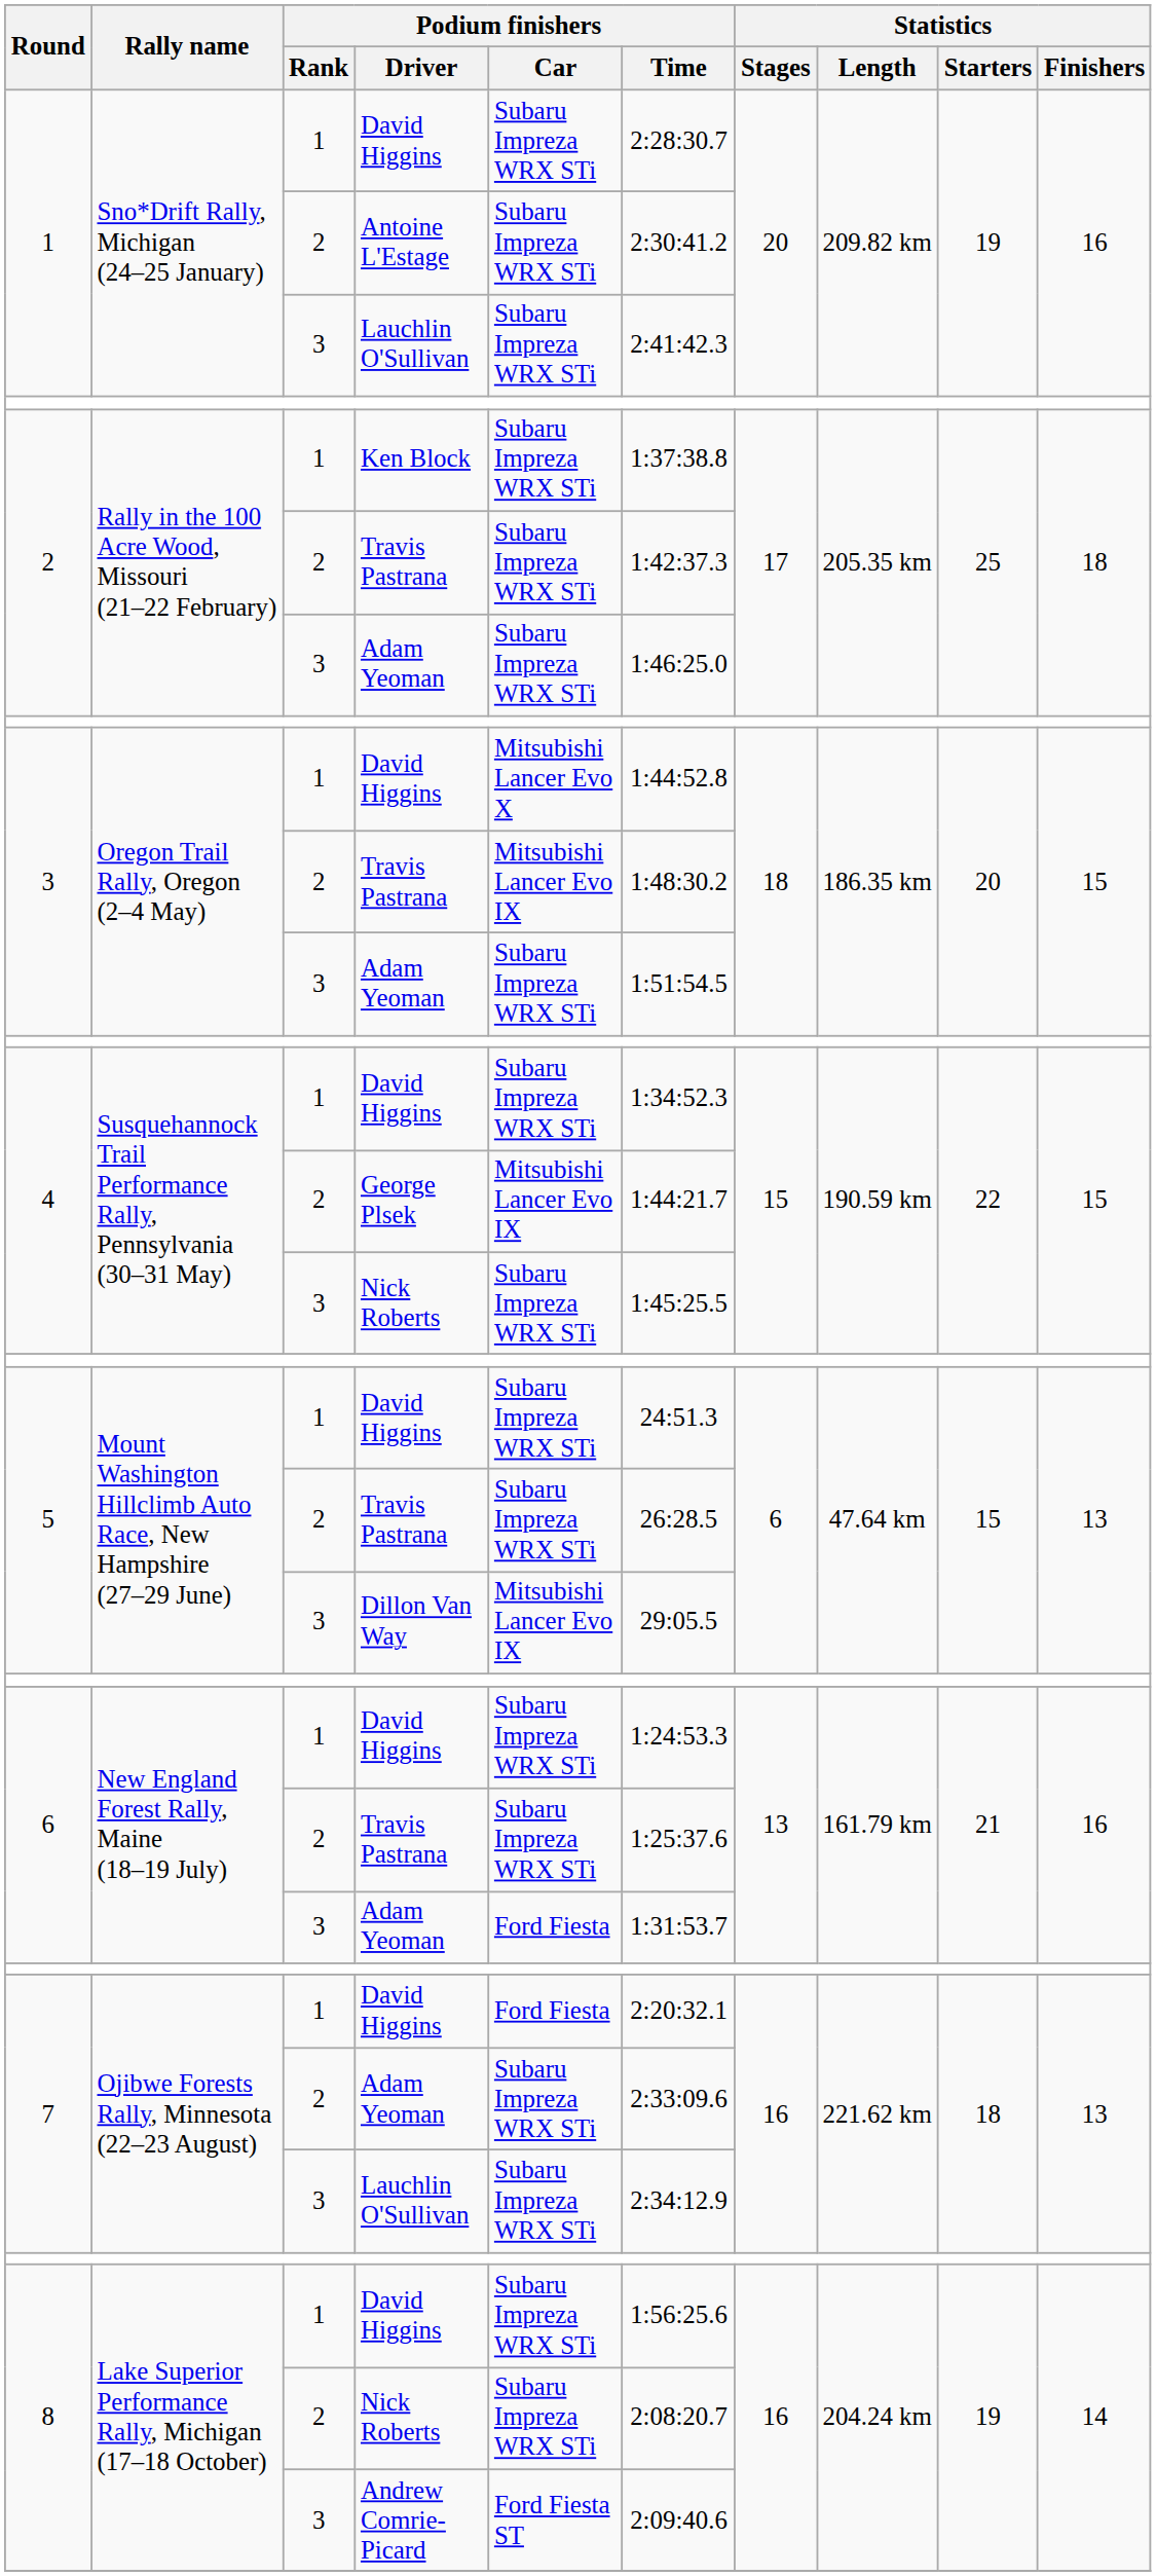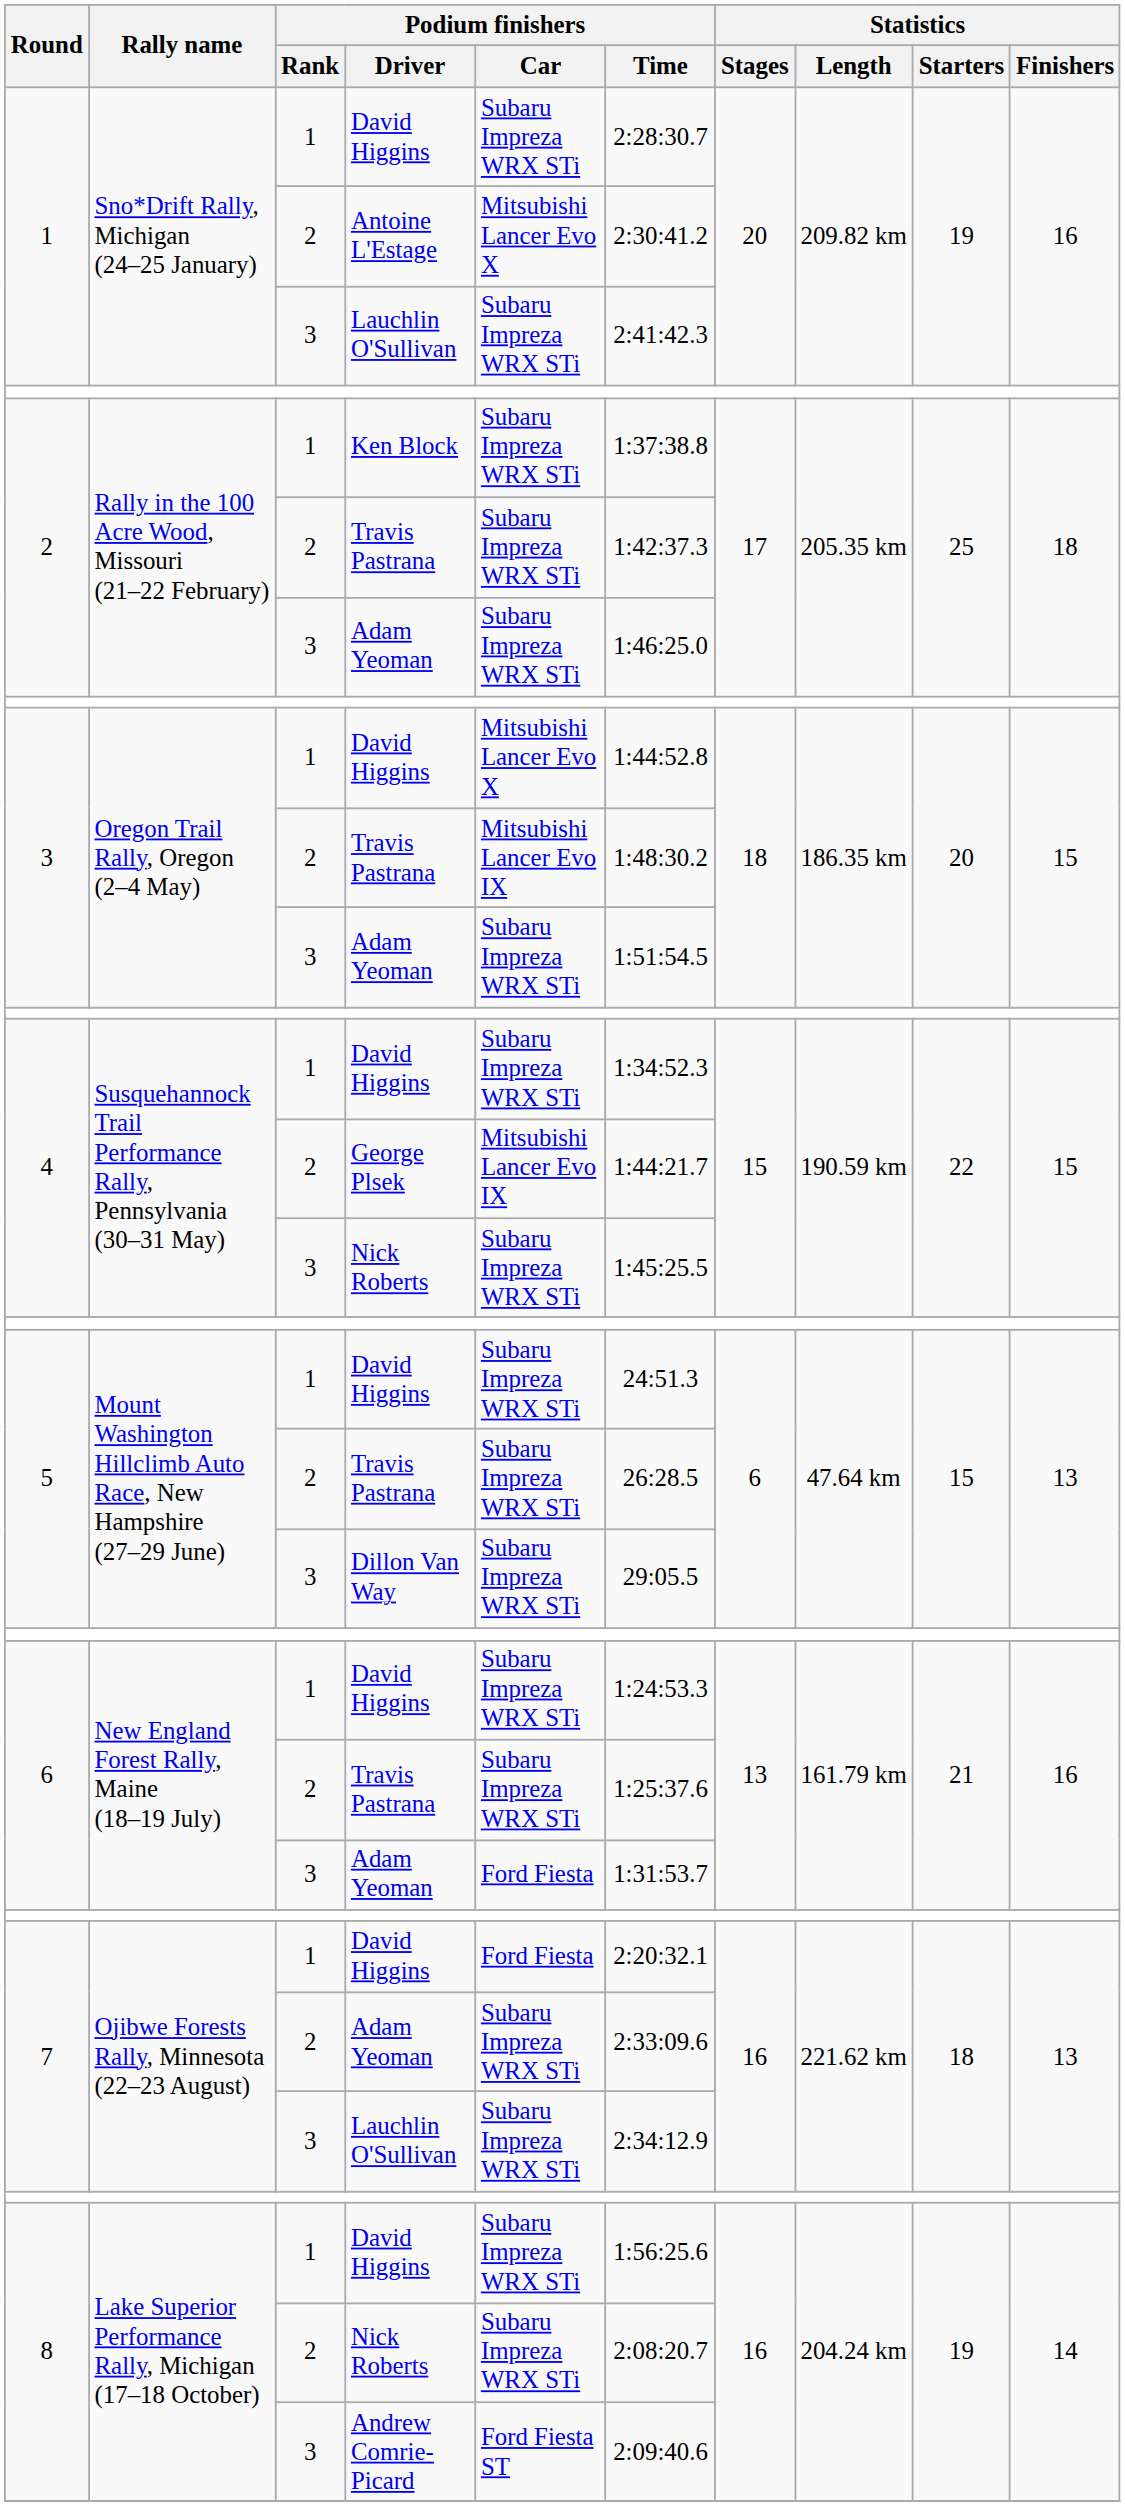Antoine L'Estage | Podium finishers / Car: Subaru Impreza WRX STi -> Mitsubishi Lancer Evo X
Dillon Van Way | Podium finishers / Car: Mitsubishi Lancer Evo IX -> Subaru Impreza WRX STi
